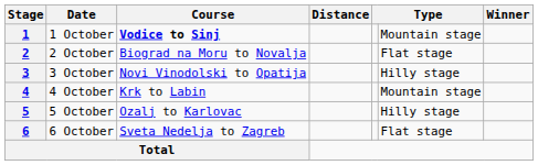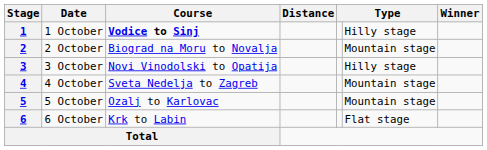1 | column 6: Mountain stage -> Hilly stage
2 | column 6: Flat stage -> Mountain stage
4 | Course: Krk to Labin -> Sveta Nedelja to Zagreb
5 | column 6: Hilly stage -> Mountain stage
6 | Course: Sveta Nedelja to Zagreb -> Krk to Labin
